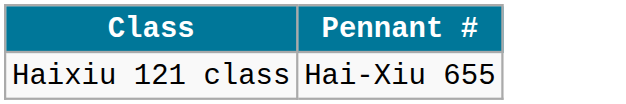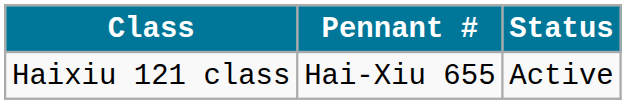+ column: Status | Active
